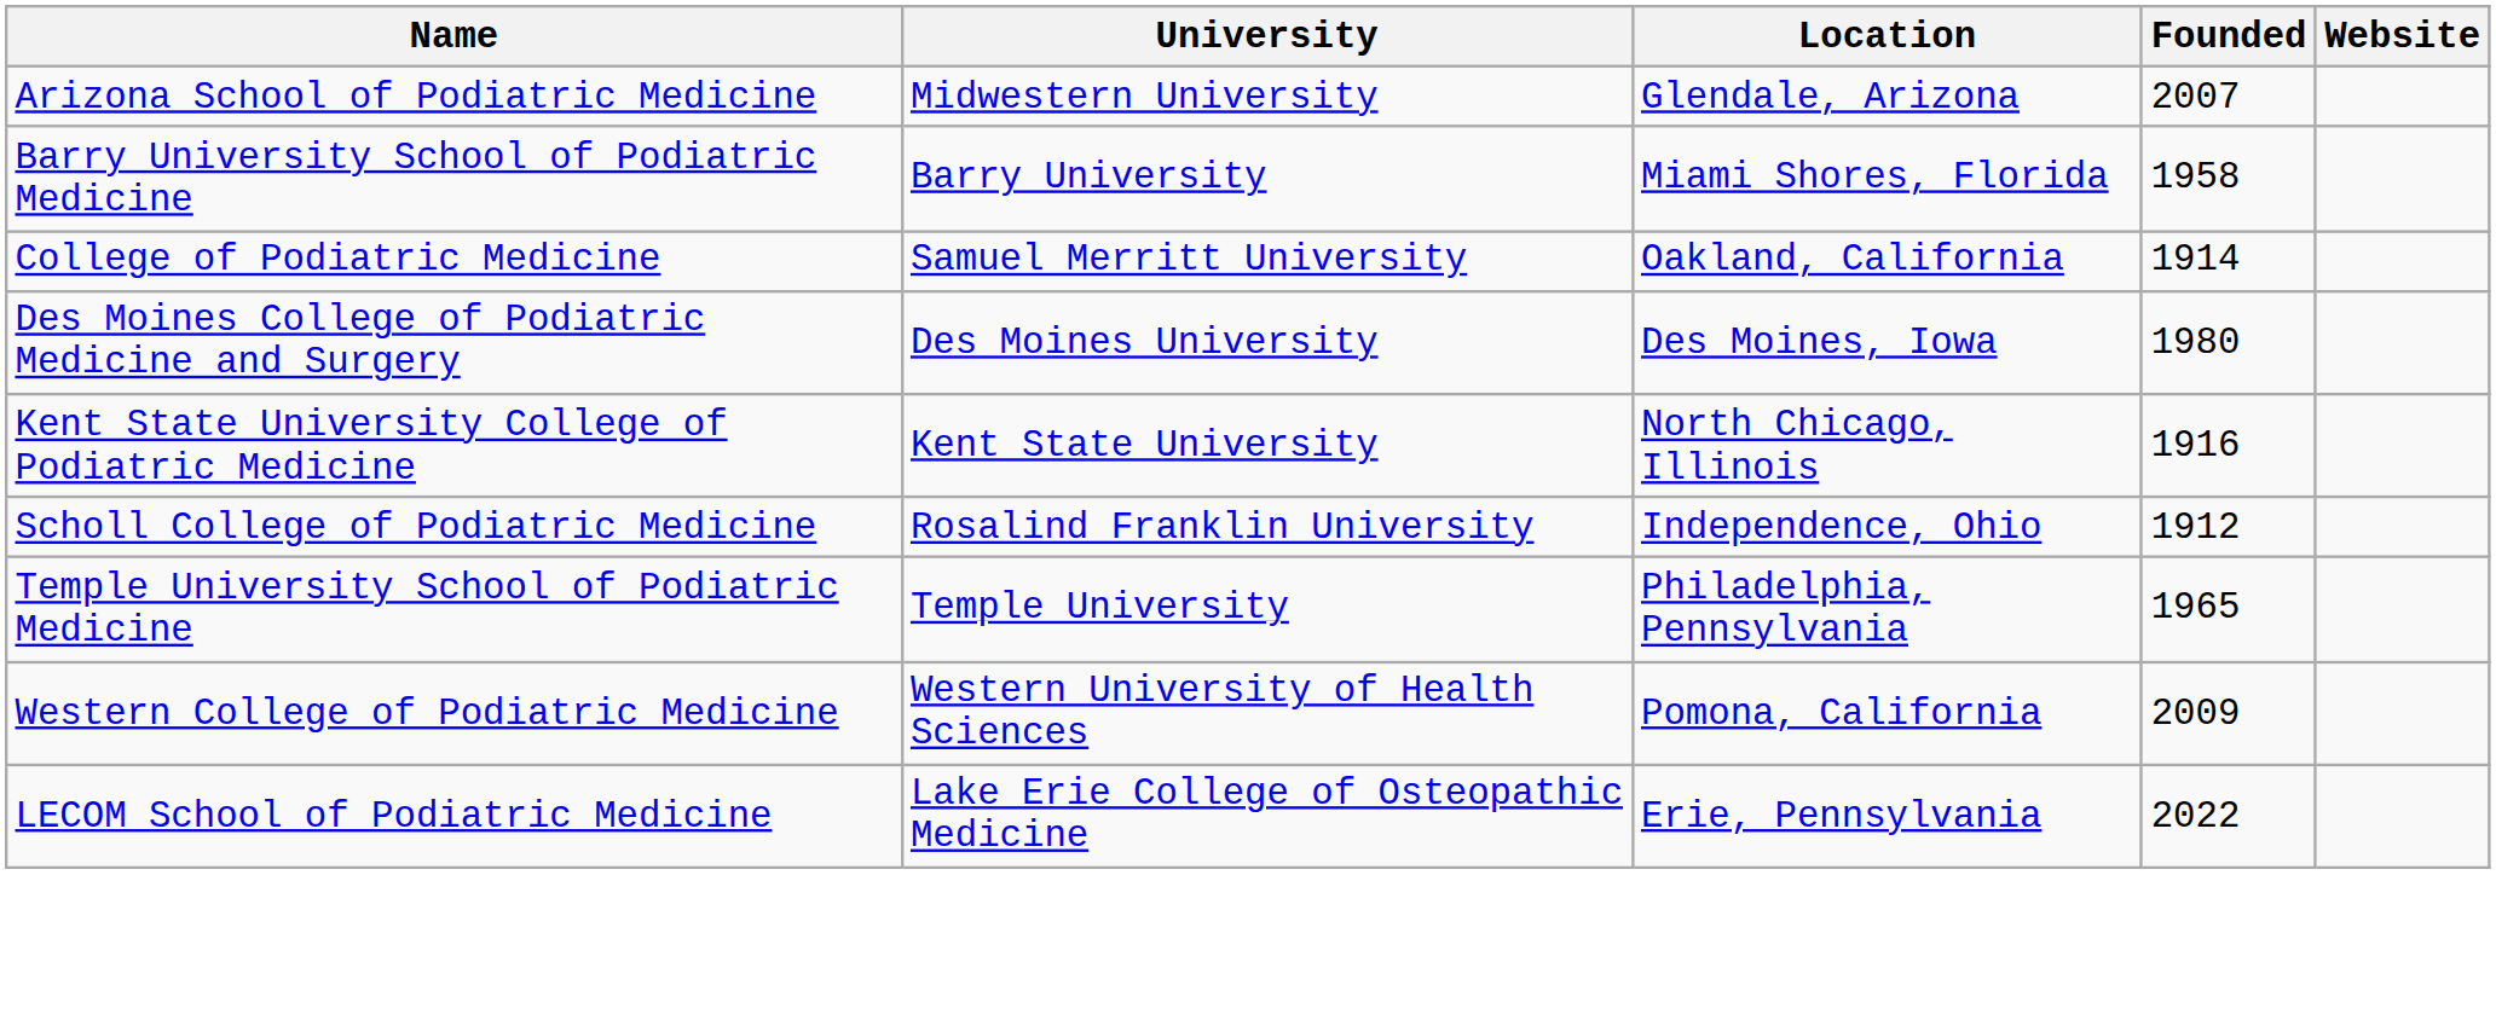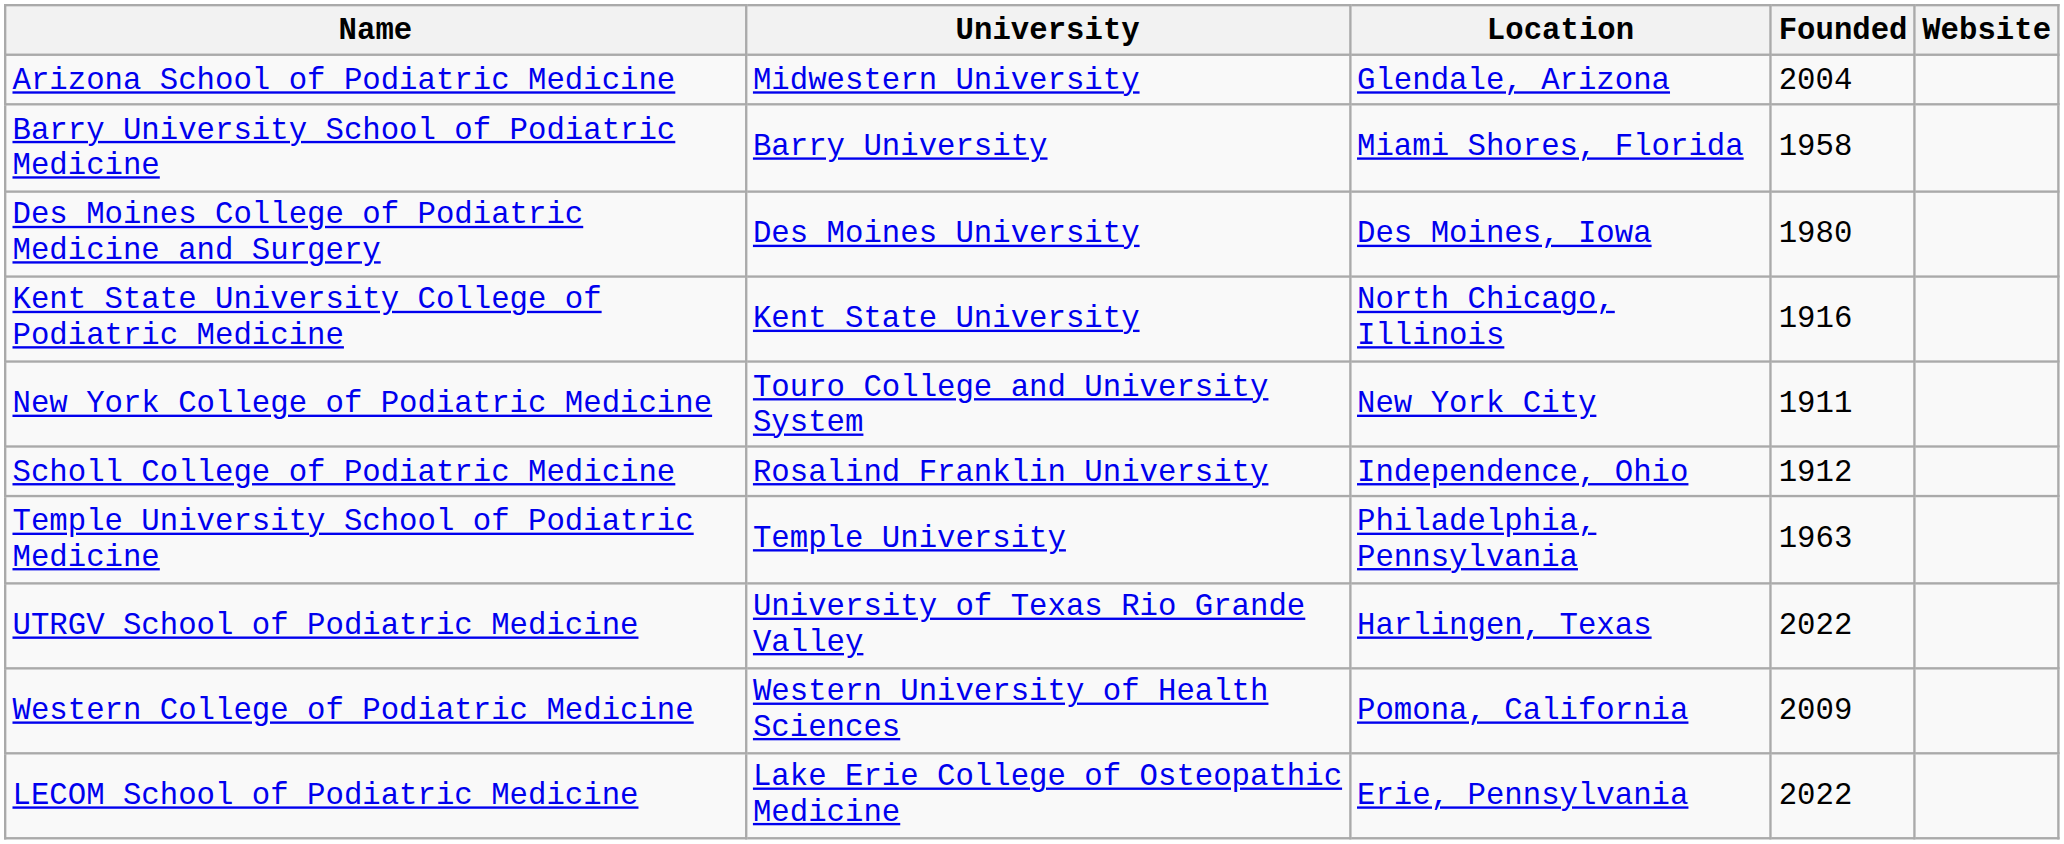Arizona School of Podiatric Medicine | Founded: 2007 -> 2004
- row: College of Podiatric Medicine | Samuel Merritt University | Oakland, California | 1914
+ row: New York College of Podiatric Medicine | Touro College and University System | New York City | 1911
Temple University School of Podiatric Medicine | Founded: 1965 -> 1963
+ row: UTRGV School of Podiatric Medicine | University of Texas Rio Grande Valley | Harlingen, Texas | 2022
